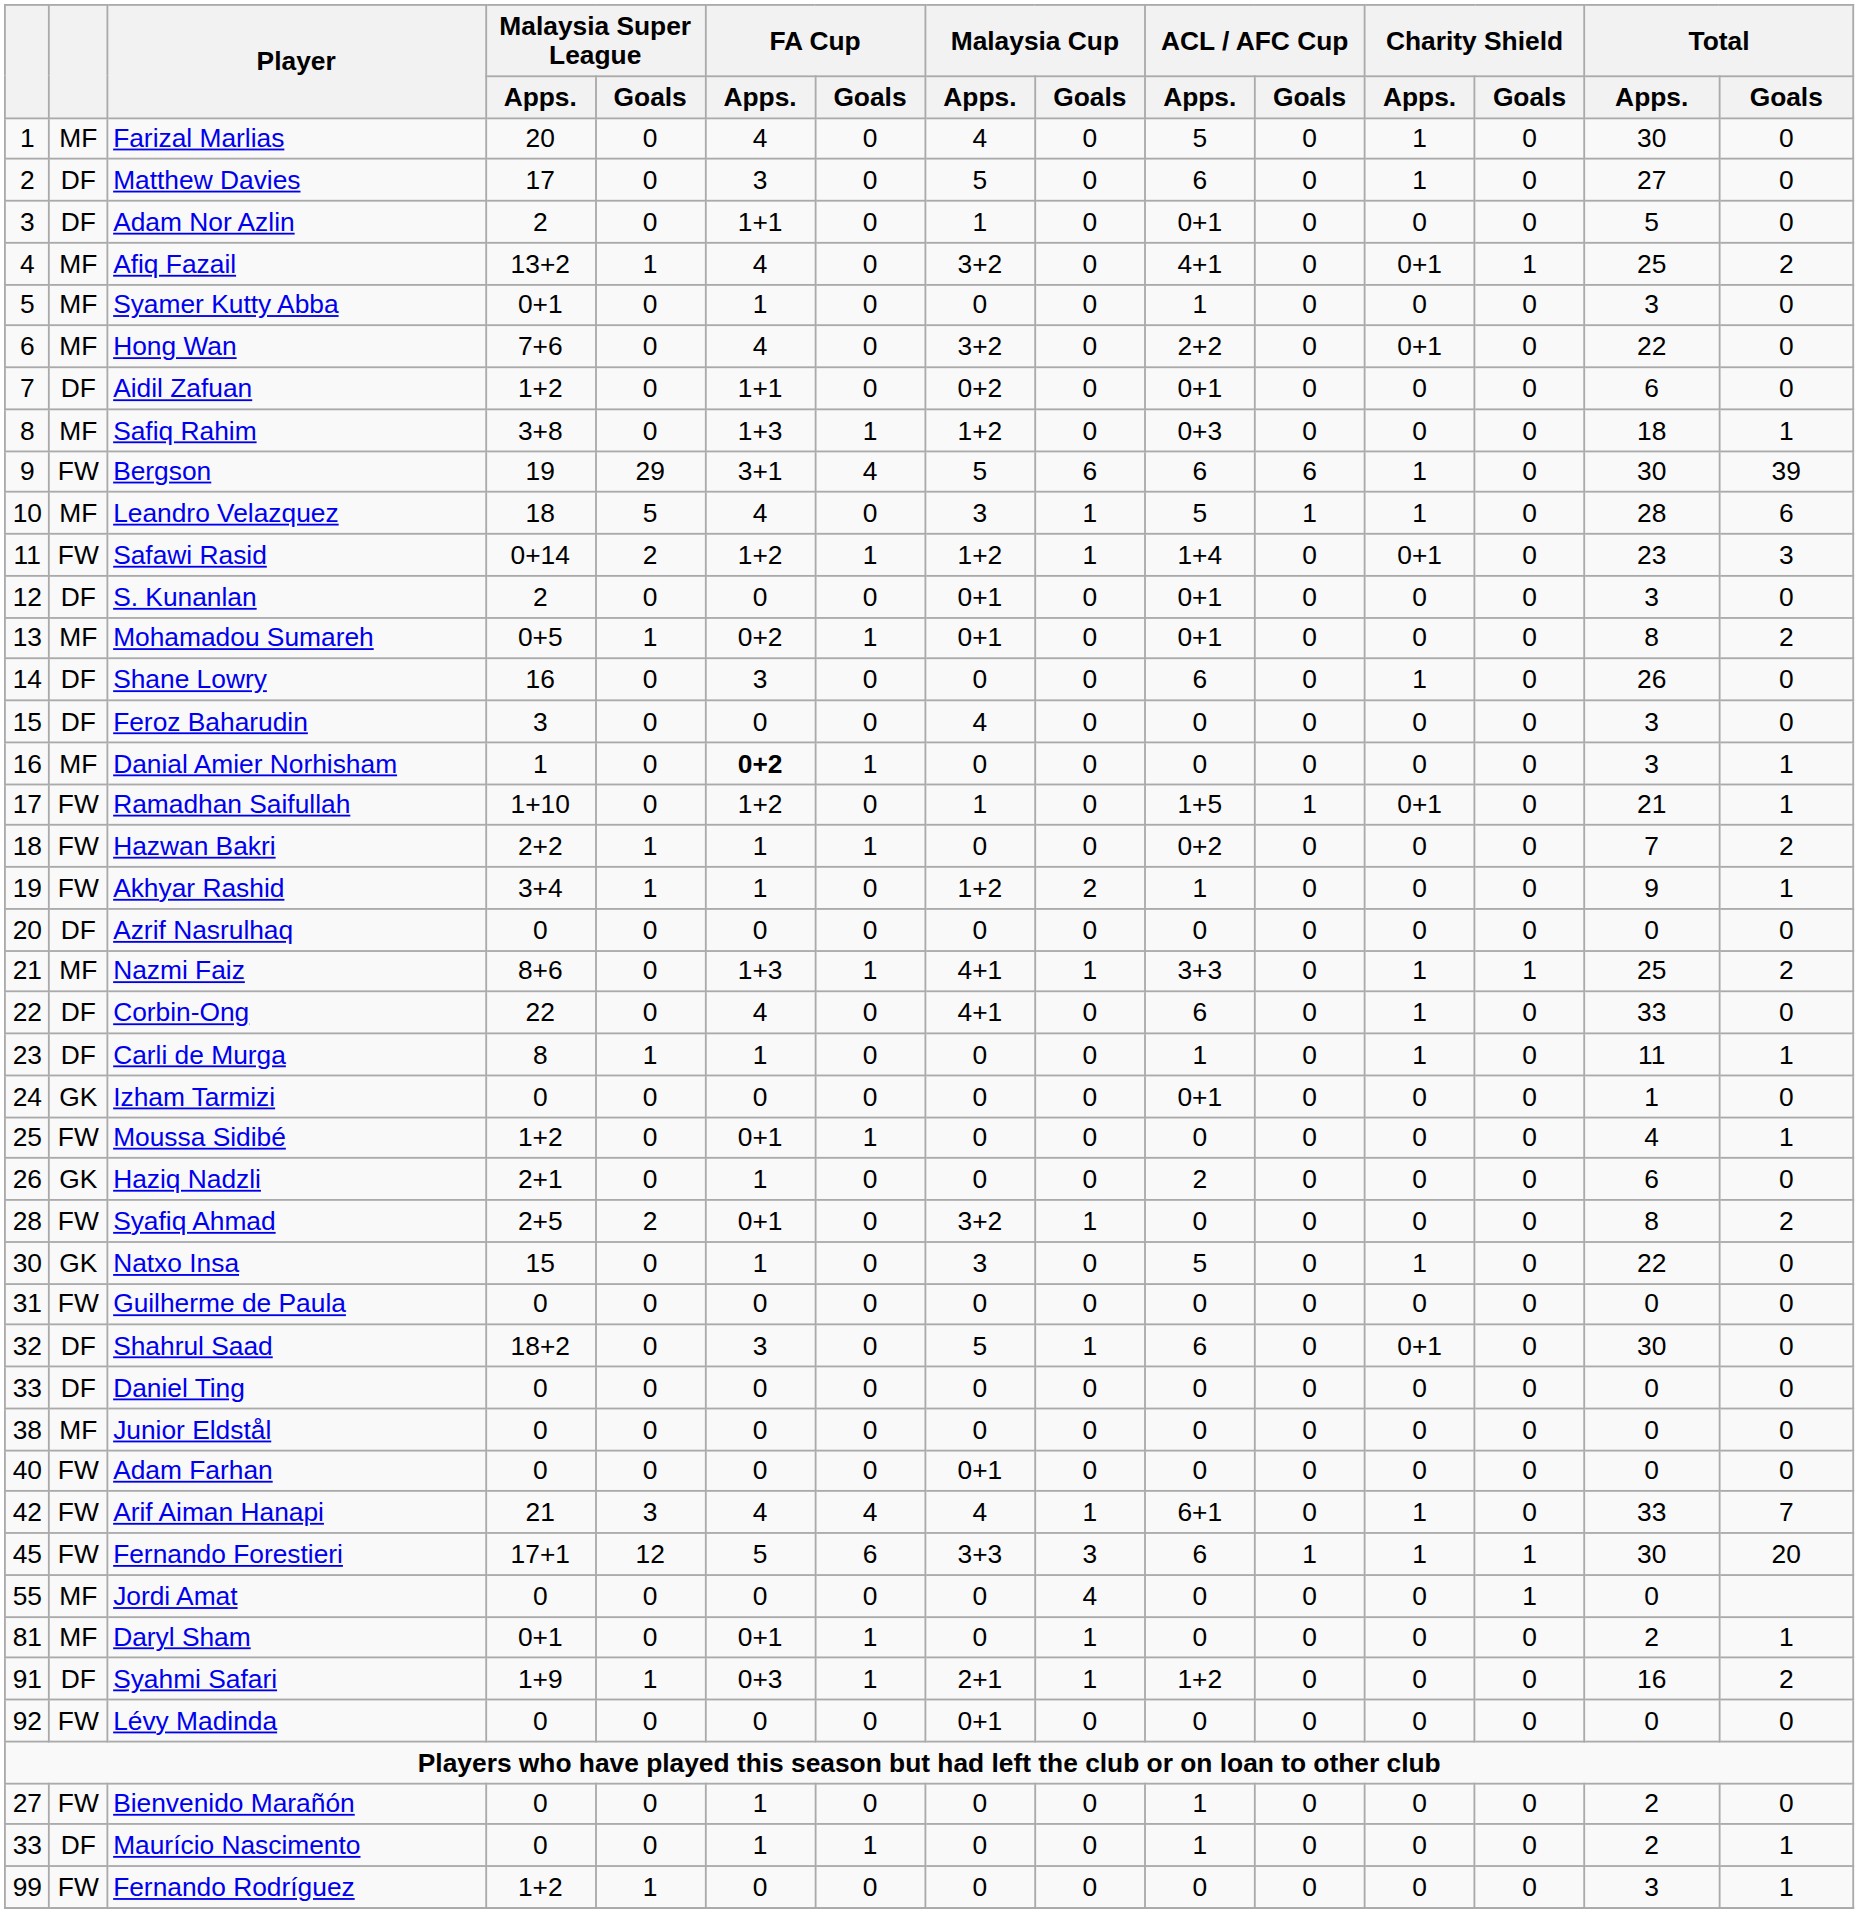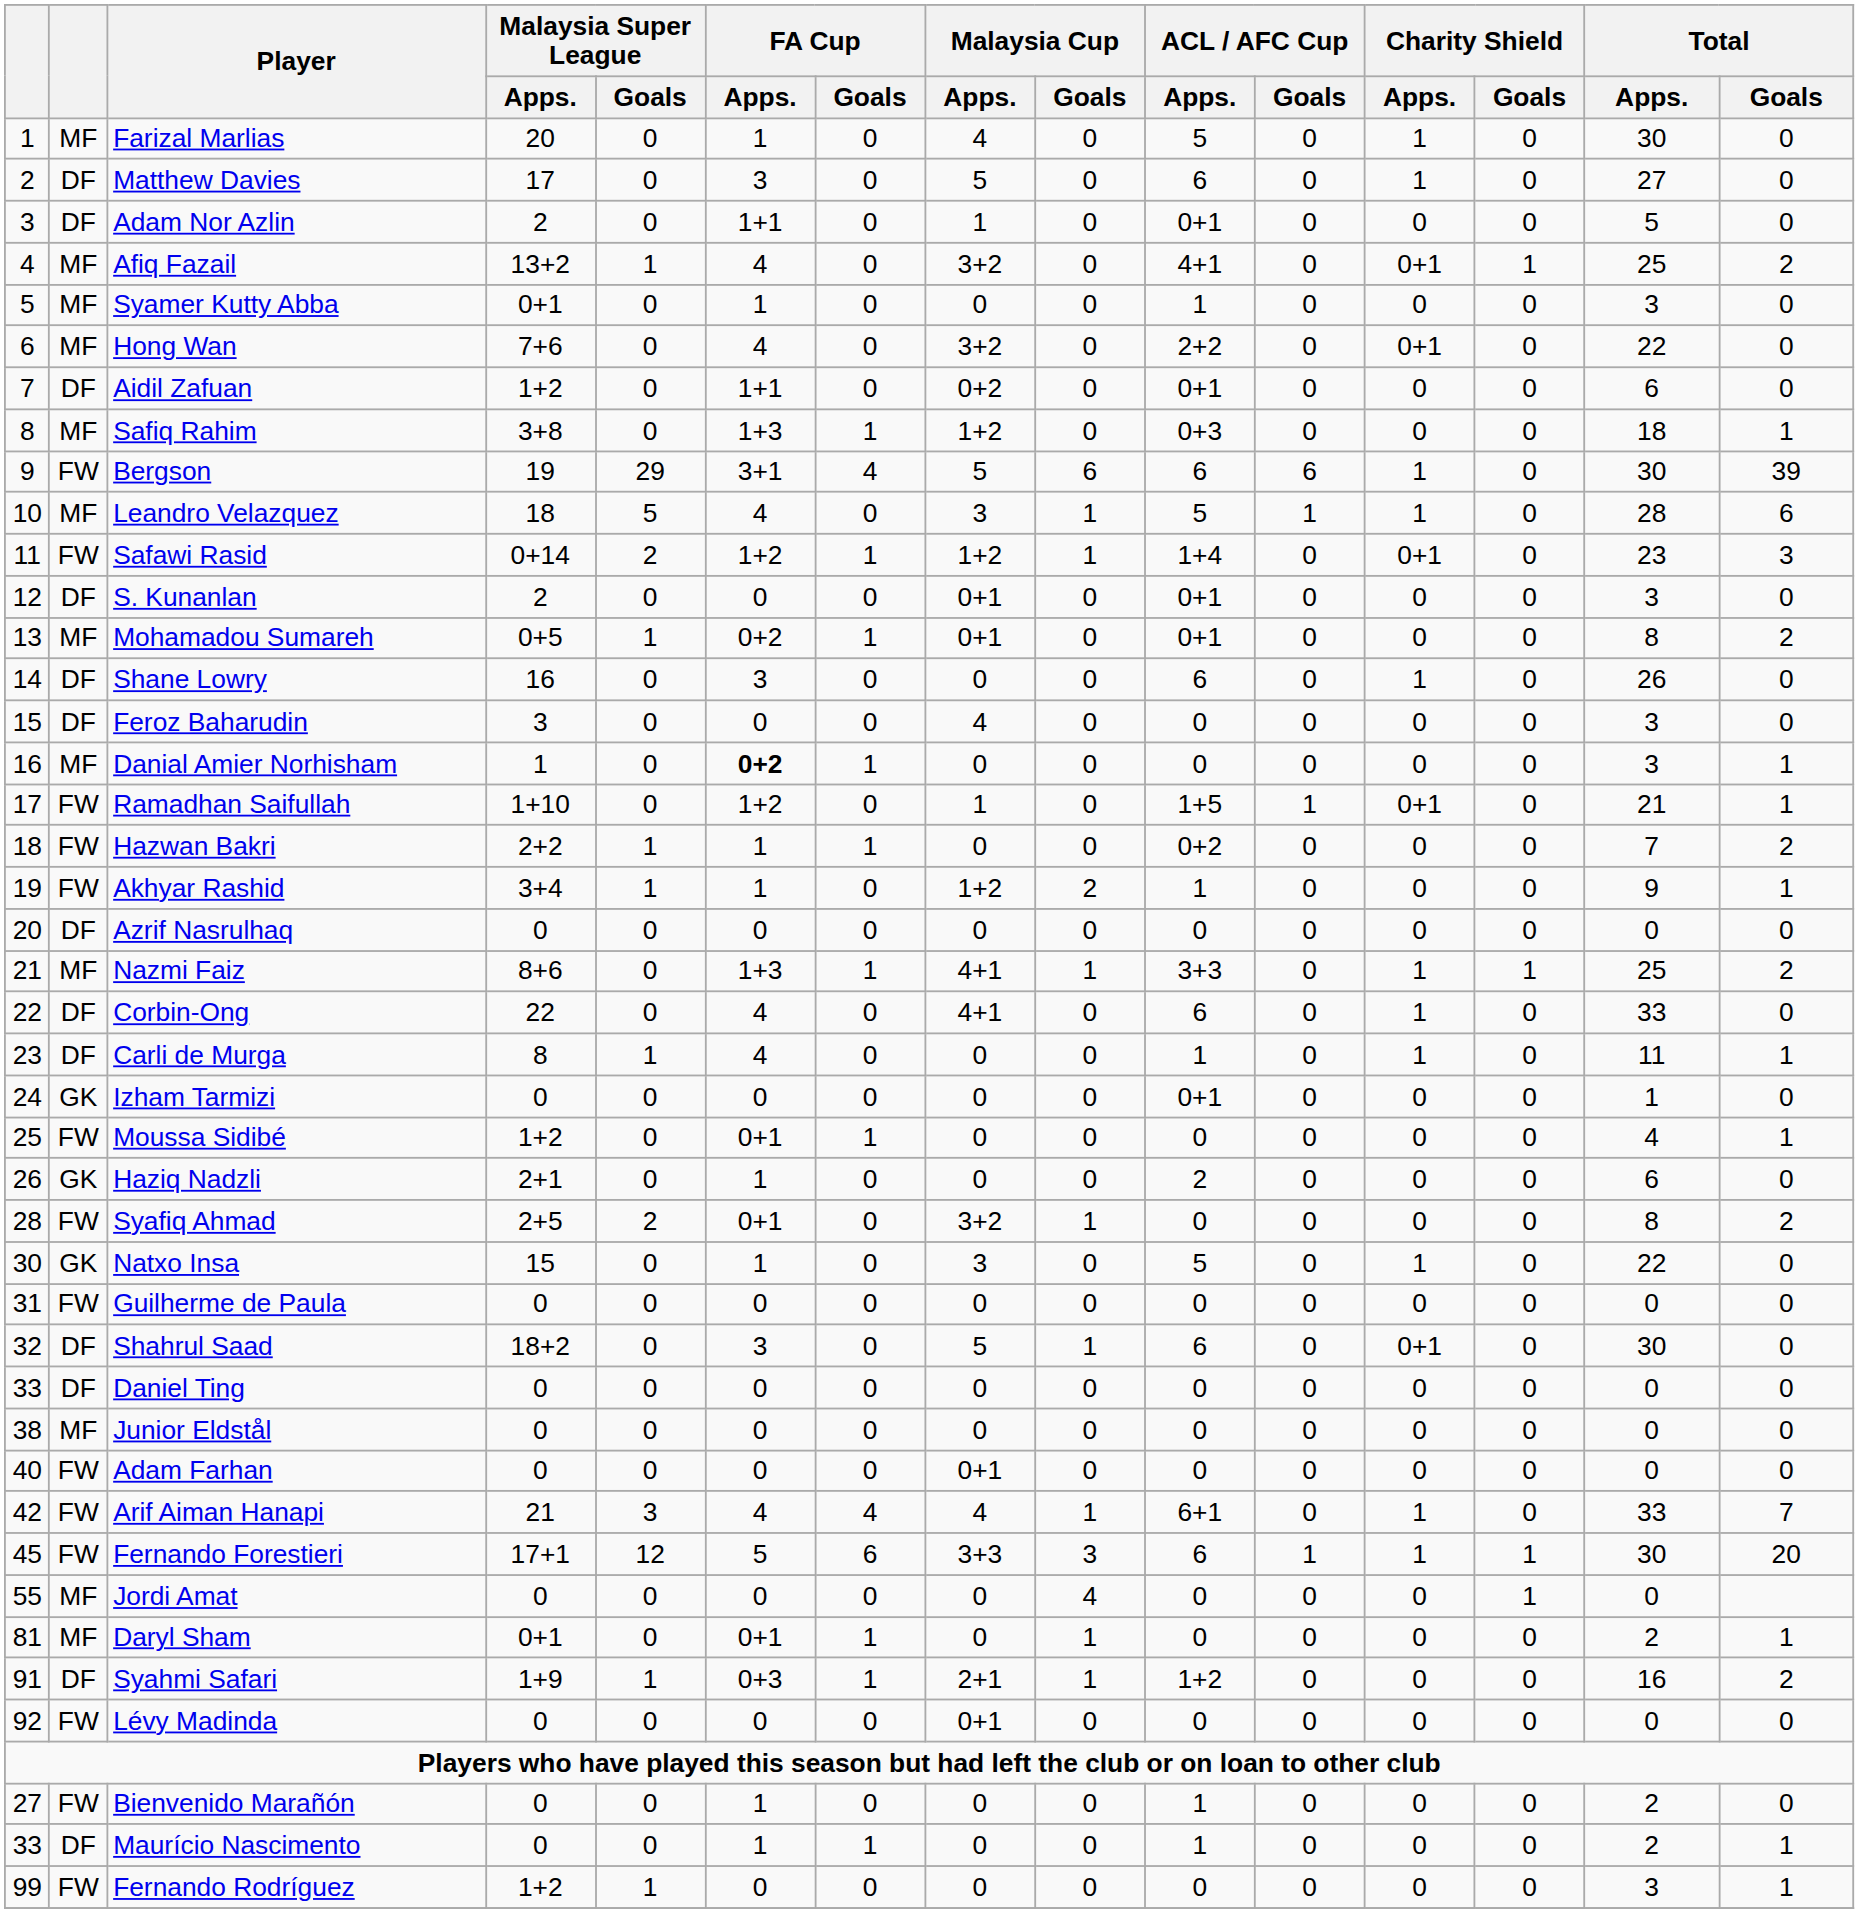Farizal Marlias | FA Cup / Apps.: 4 -> 1
Carli de Murga | FA Cup / Apps.: 1 -> 4
